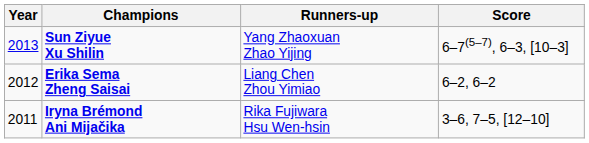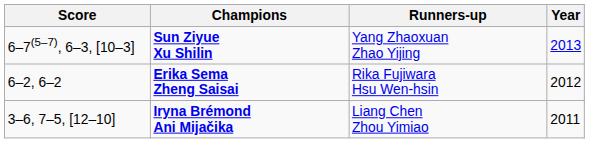columns swapped: Year <-> Score
Erika Sema Zheng Saisai | Runners-up: Liang Chen Zhou Yimiao -> Rika Fujiwara Hsu Wen-hsin
Iryna Brémond Ani Mijačika | Runners-up: Rika Fujiwara Hsu Wen-hsin -> Liang Chen Zhou Yimiao
